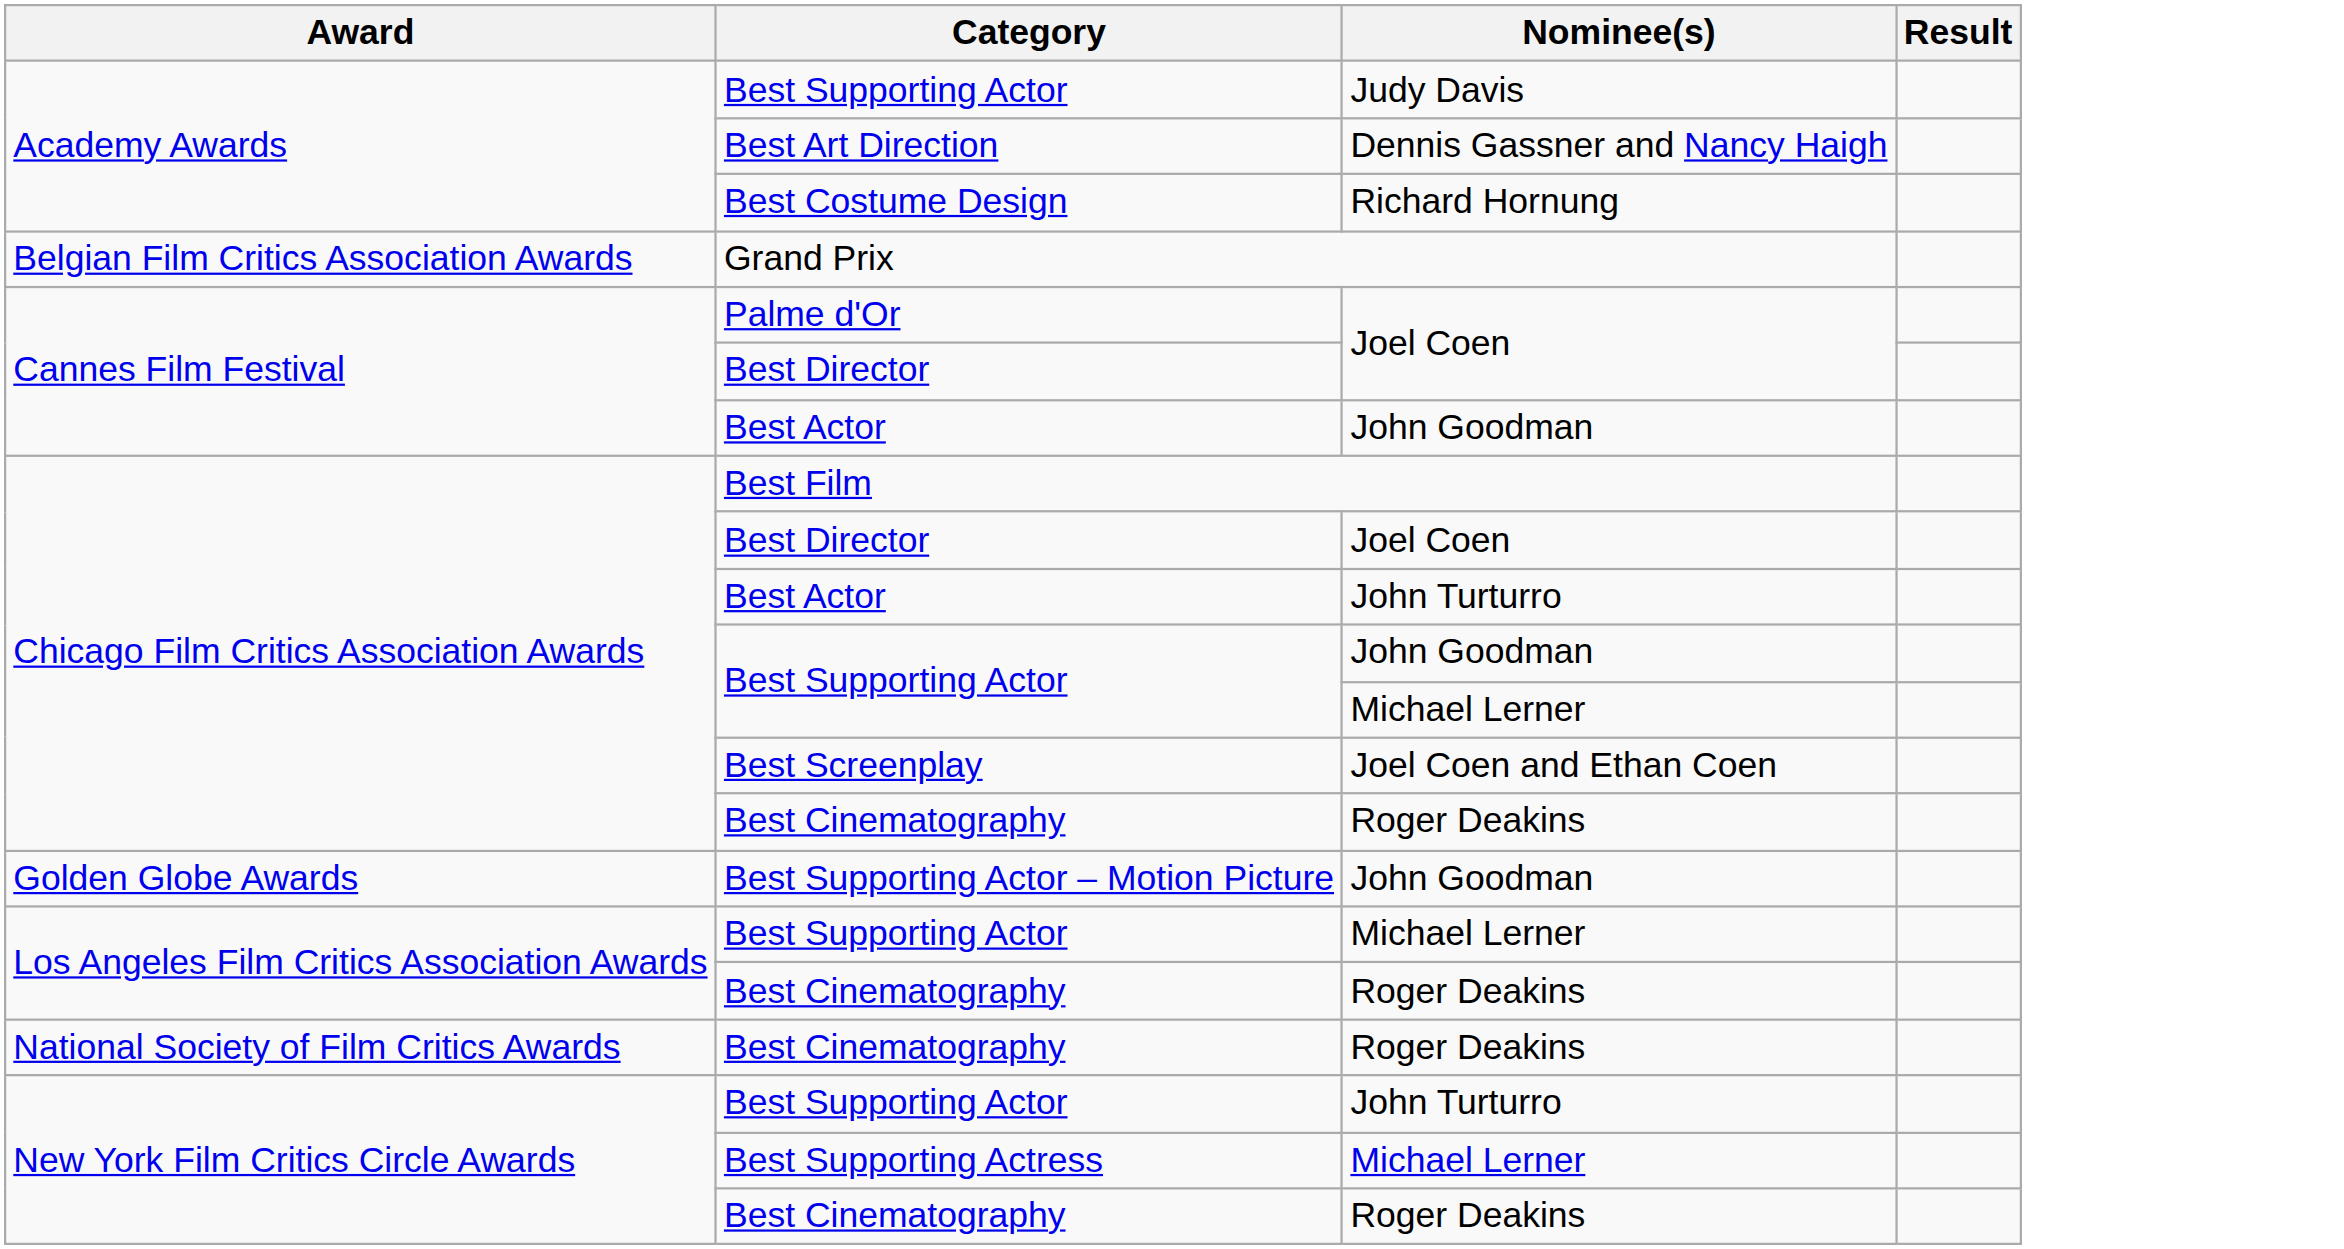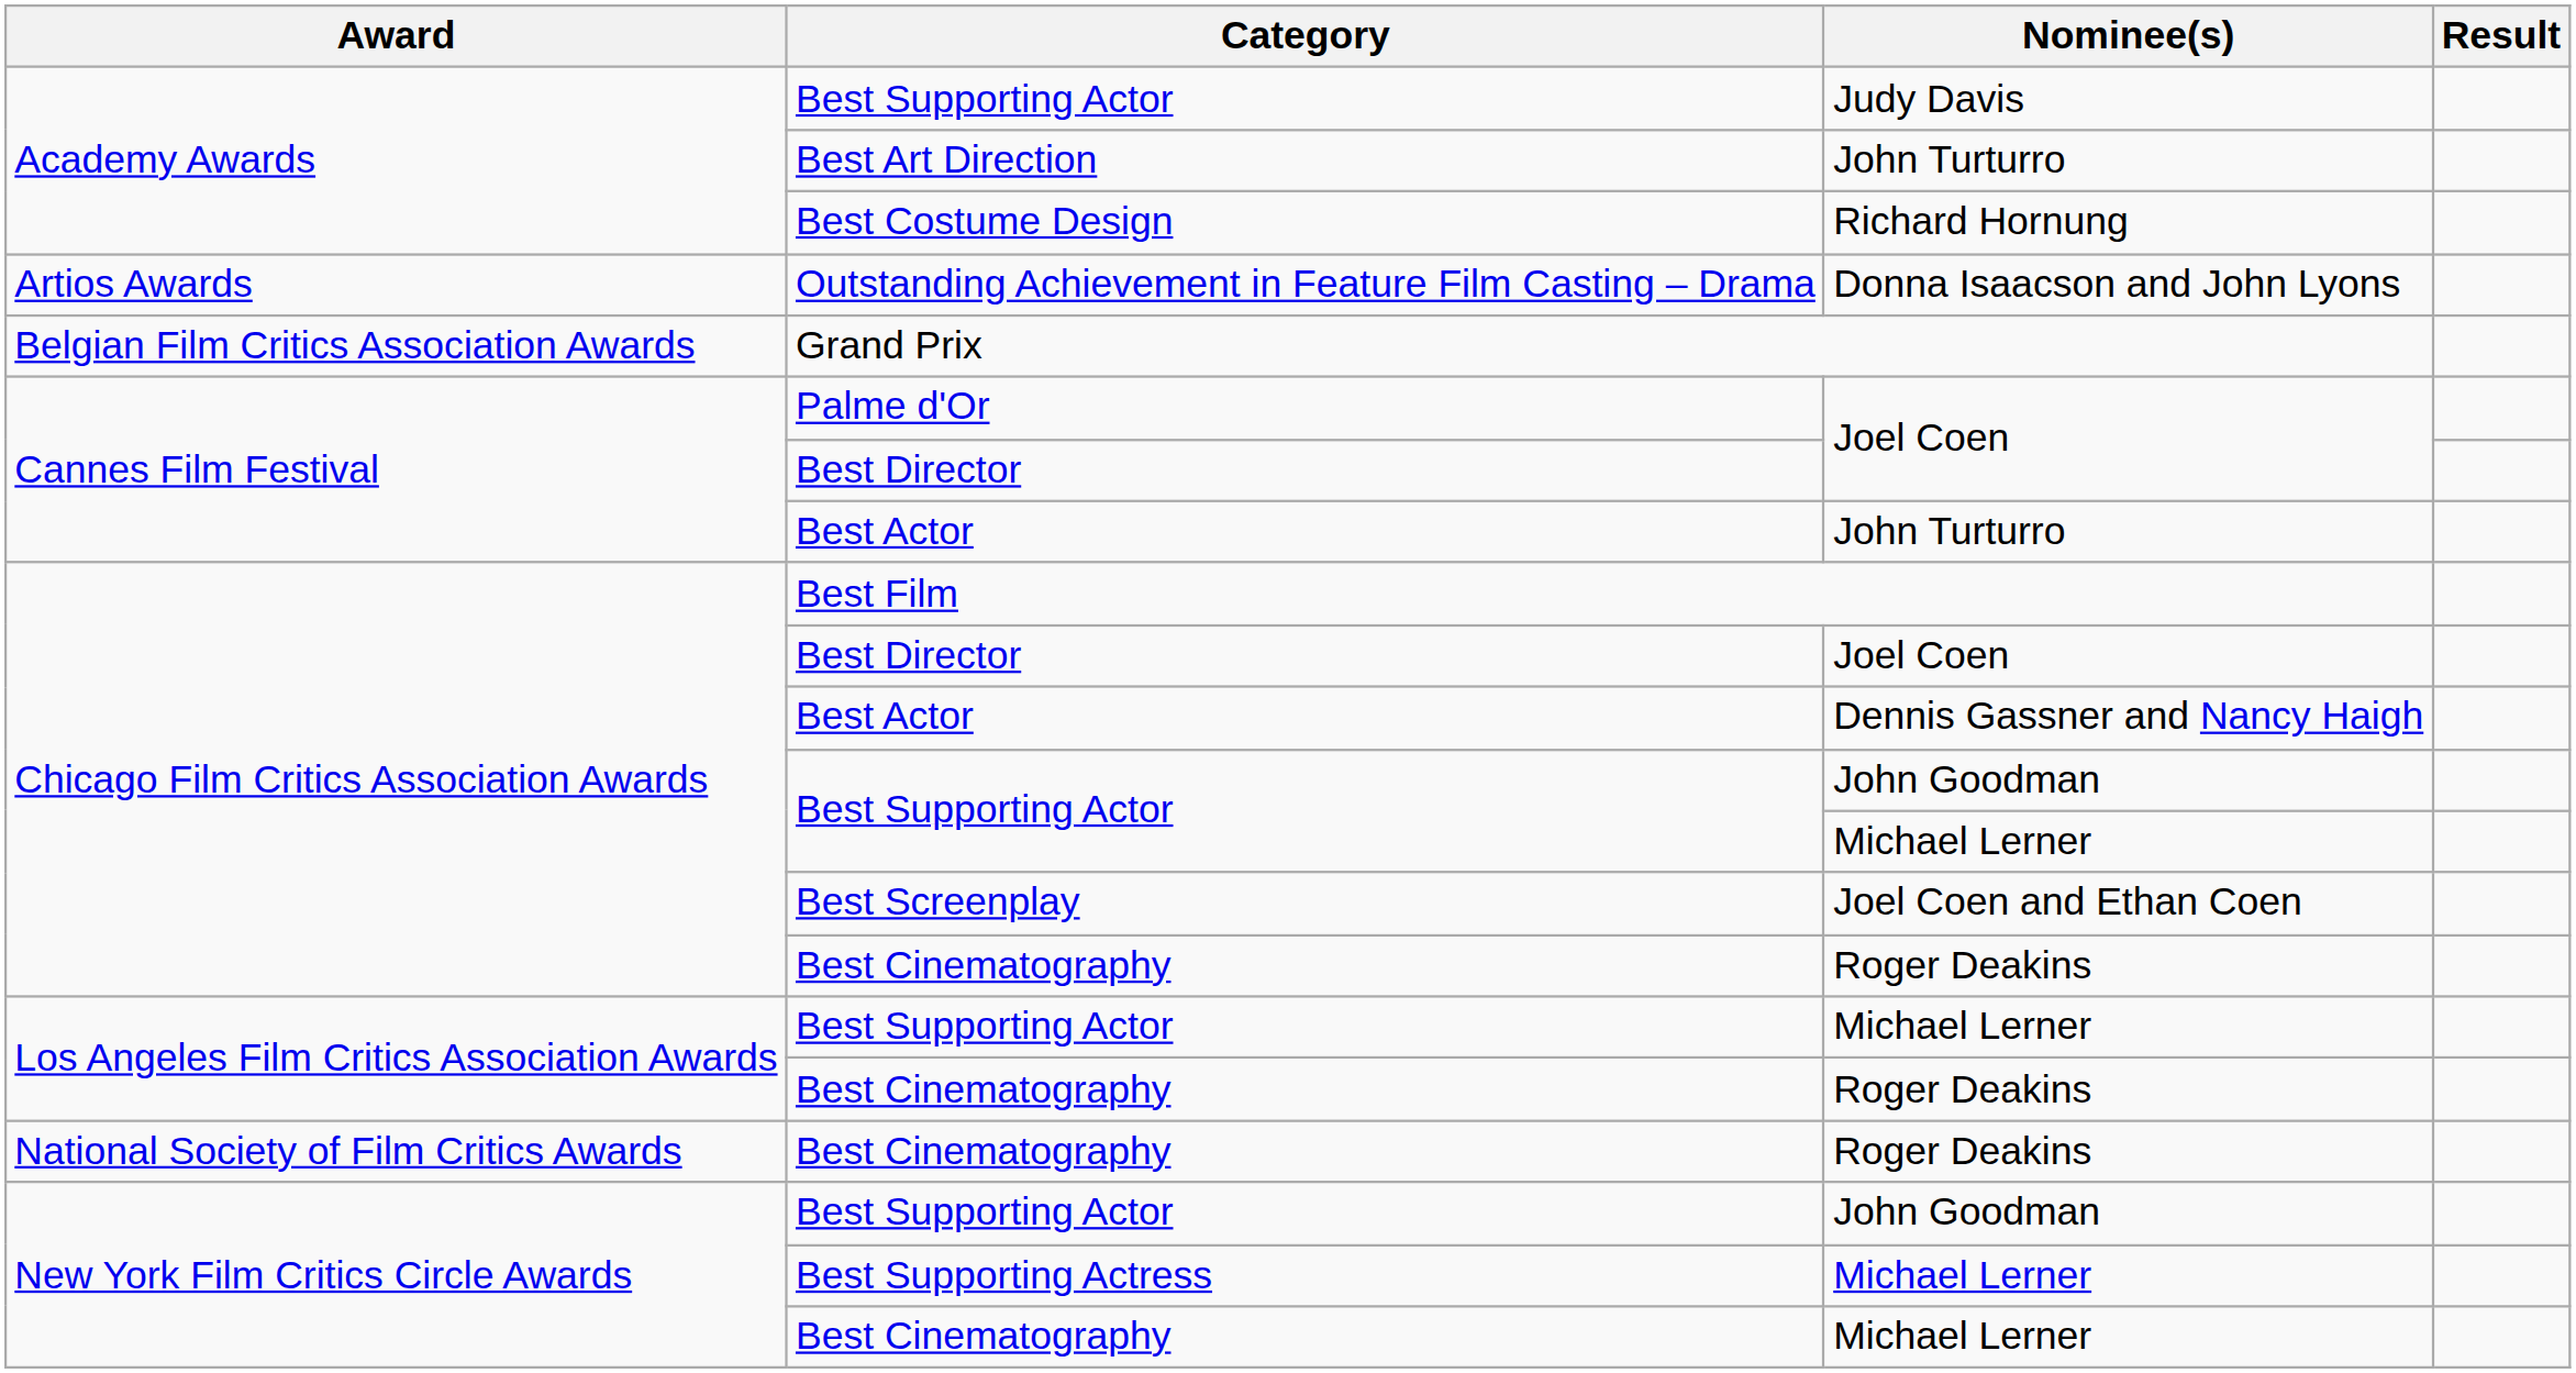Best Art Direction | Nominee(s): Dennis Gassner and Nancy Haigh -> John Turturro
+ row: Artios Awards | Outstanding Achievement in Feature Film Casting – Drama | Donna Isaacson and John Lyons
Cannes Film Festival / Best Actor | Nominee(s): John Goodman -> John Turturro
Chicago Film Critics Association Awards / Best Actor | Nominee(s): John Turturro -> Dennis Gassner and Nancy Haigh
- row: Golden Globe Awards | Best Supporting Actor – Motion Picture | John Goodman
New York Film Critics Circle Awards / Best Supporting Actor | Nominee(s): John Turturro -> John Goodman
New York Film Critics Circle Awards / Best Cinematography | Nominee(s): Roger Deakins -> Michael Lerner
